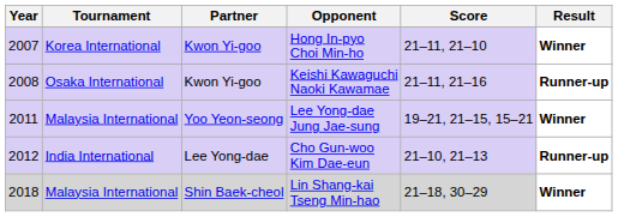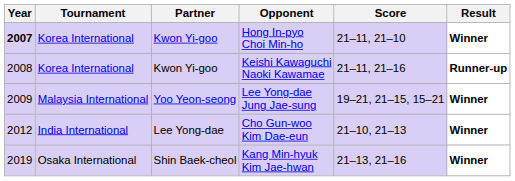Hong In-pyo Choi Min-ho | Year: normal -> bold
Keishi Kawaguchi Naoki Kawamae | Tournament: Osaka International -> Korea International
Lee Yong-dae Jung Jae-sung | Year: 2011 -> 2009
Cho Gun-woo Kim Dae-eun | Result: Runner-up -> Winner
- row: 2018 | Malaysia International | Shin Baek-cheol | Lin Shang-kai Tseng Min-hao | 21–18, 30–29 | Winner
+ row: 2019 | Osaka International | Shin Baek-cheol | Kang Min-hyuk Kim Jae-hwan | 21–13, 21–16 | Winner
